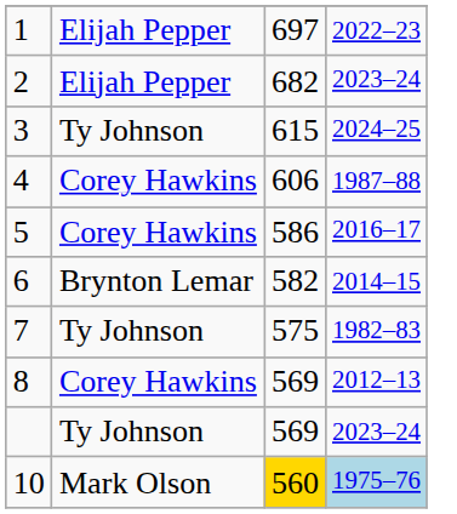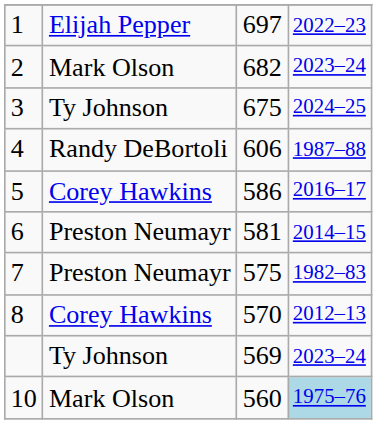2 | column 2: Elijah Pepper -> Mark Olson
3 | column 3: 615 -> 675
4 | column 2: Corey Hawkins -> Randy DeBortoli
6 | column 2: Brynton Lemar -> Preston Neumayr
6 | column 3: 582 -> 581
7 | column 2: Ty Johnson -> Preston Neumayr
8 | column 3: 569 -> 570
10 | column 3: gold background -> no background
